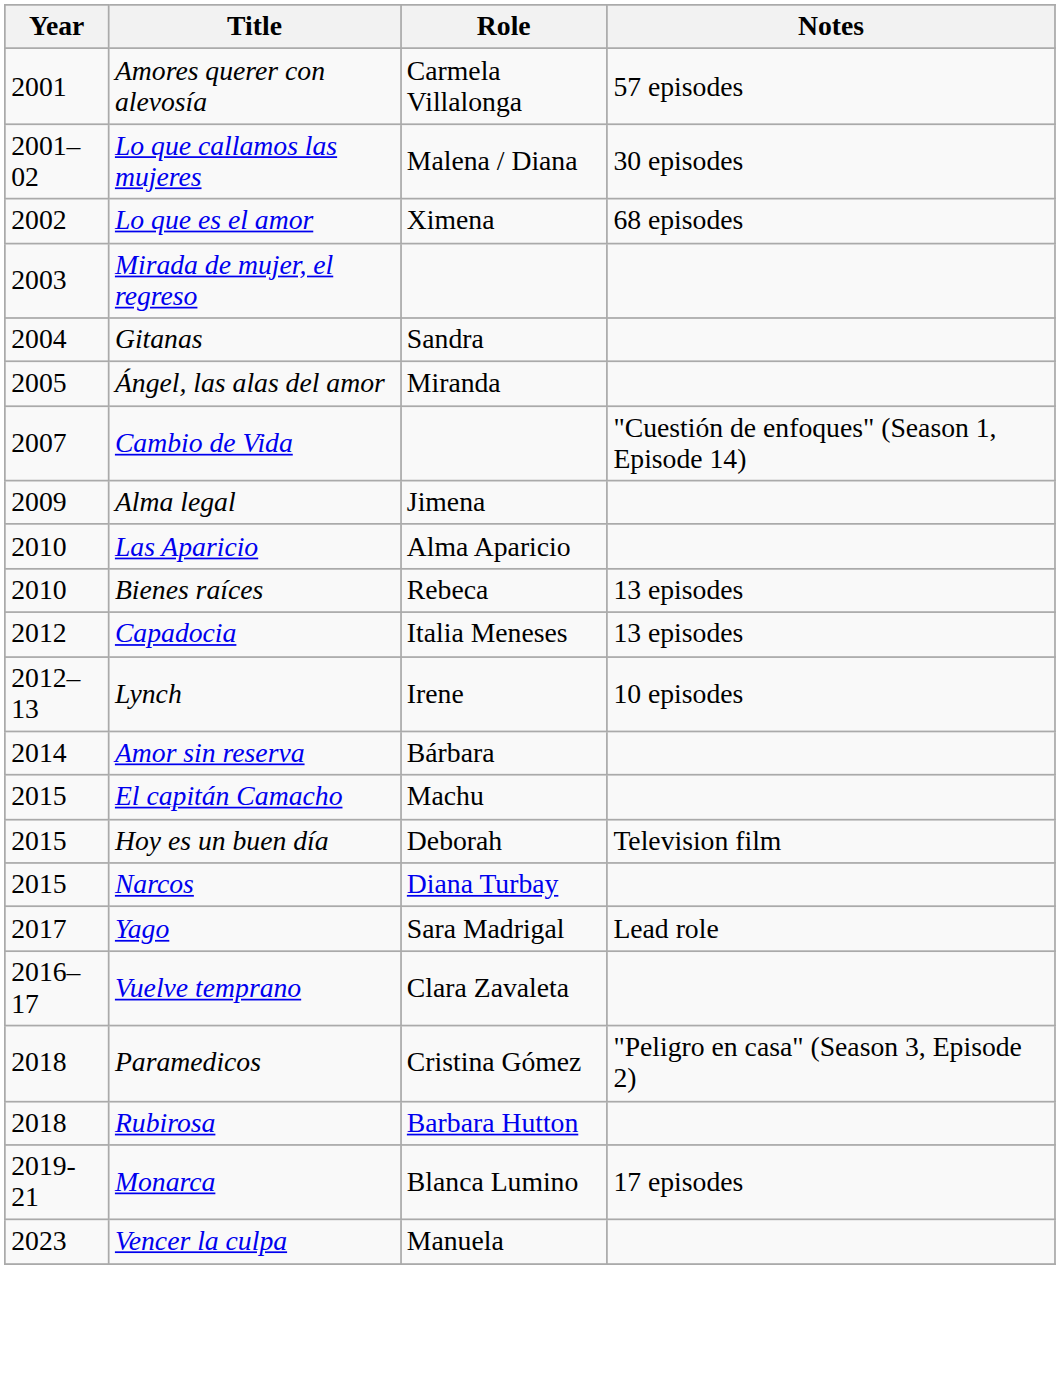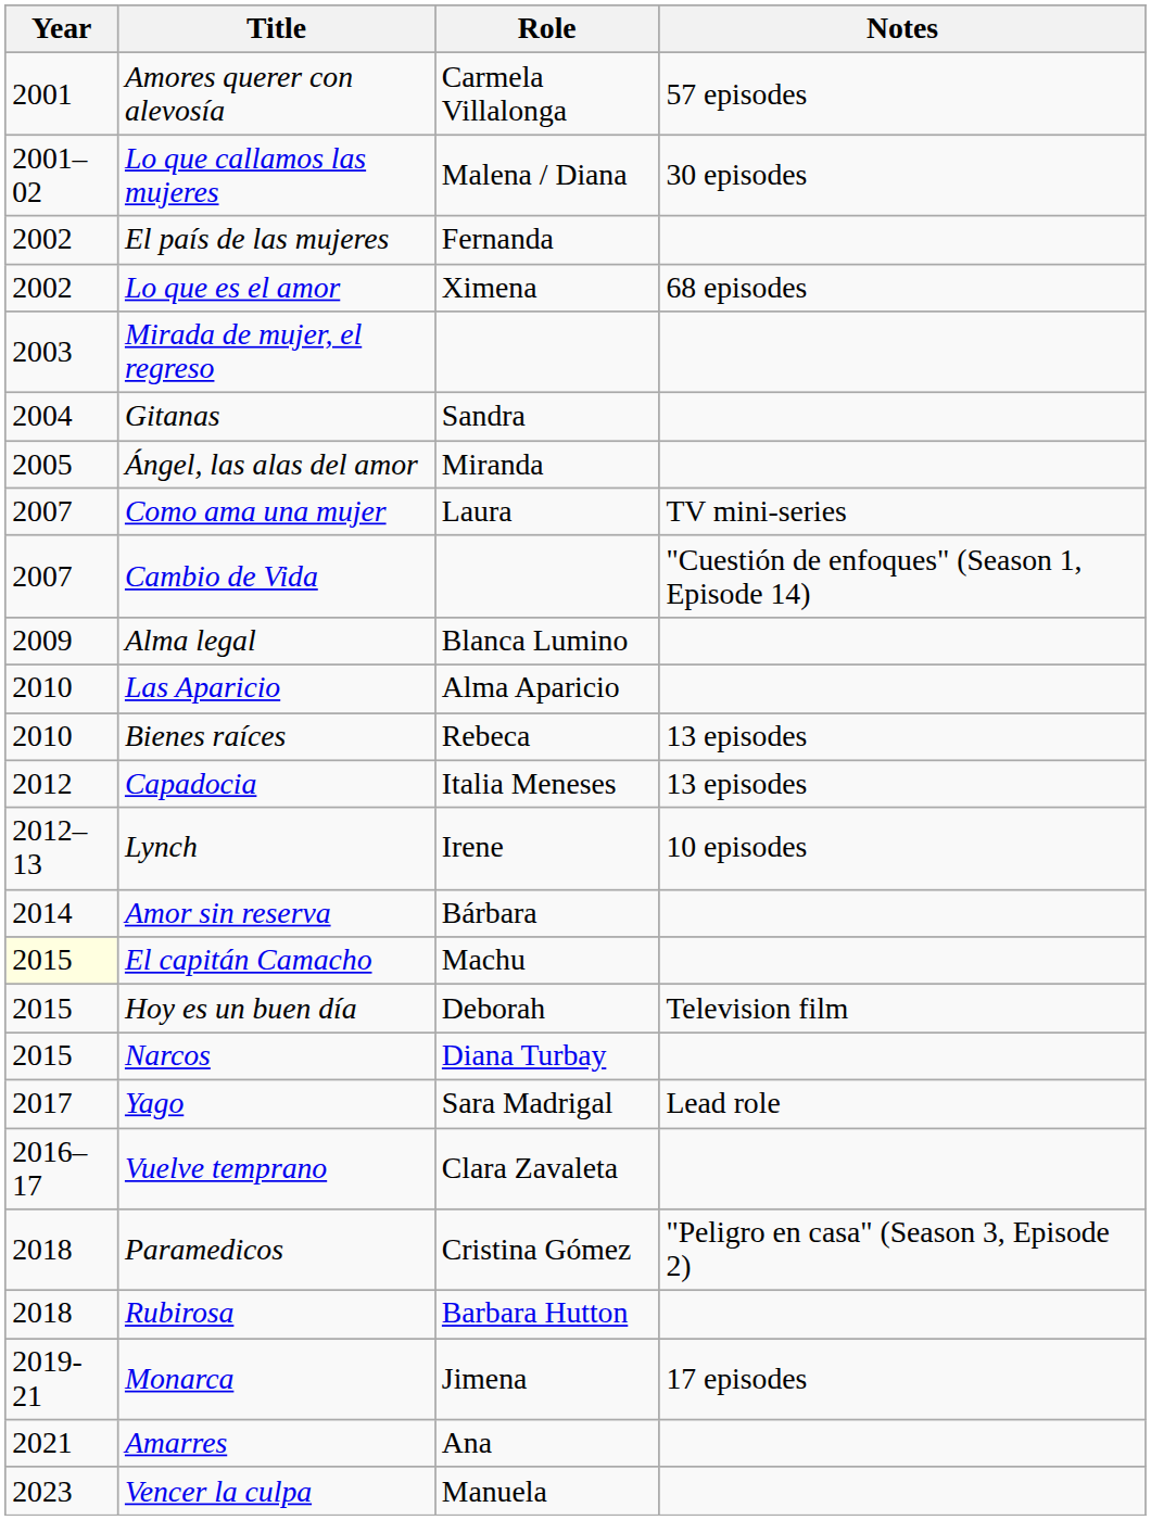+ row: 2002 | El país de las mujeres | Fernanda
+ row: 2007 | Como ama una mujer | Laura | TV mini-series
Alma legal | Role: Jimena -> Blanca Lumino
El capitán Camacho | Year: no background -> lightyellow background
Monarca | Role: Blanca Lumino -> Jimena
+ row: 2021 | Amarres | Ana
